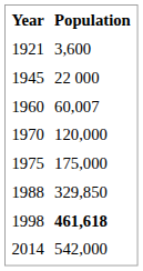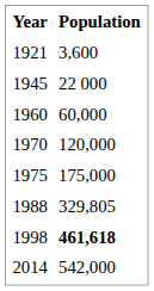1960 | Population: 60,007 -> 60,000
1988 | Population: 329,850 -> 329,805
